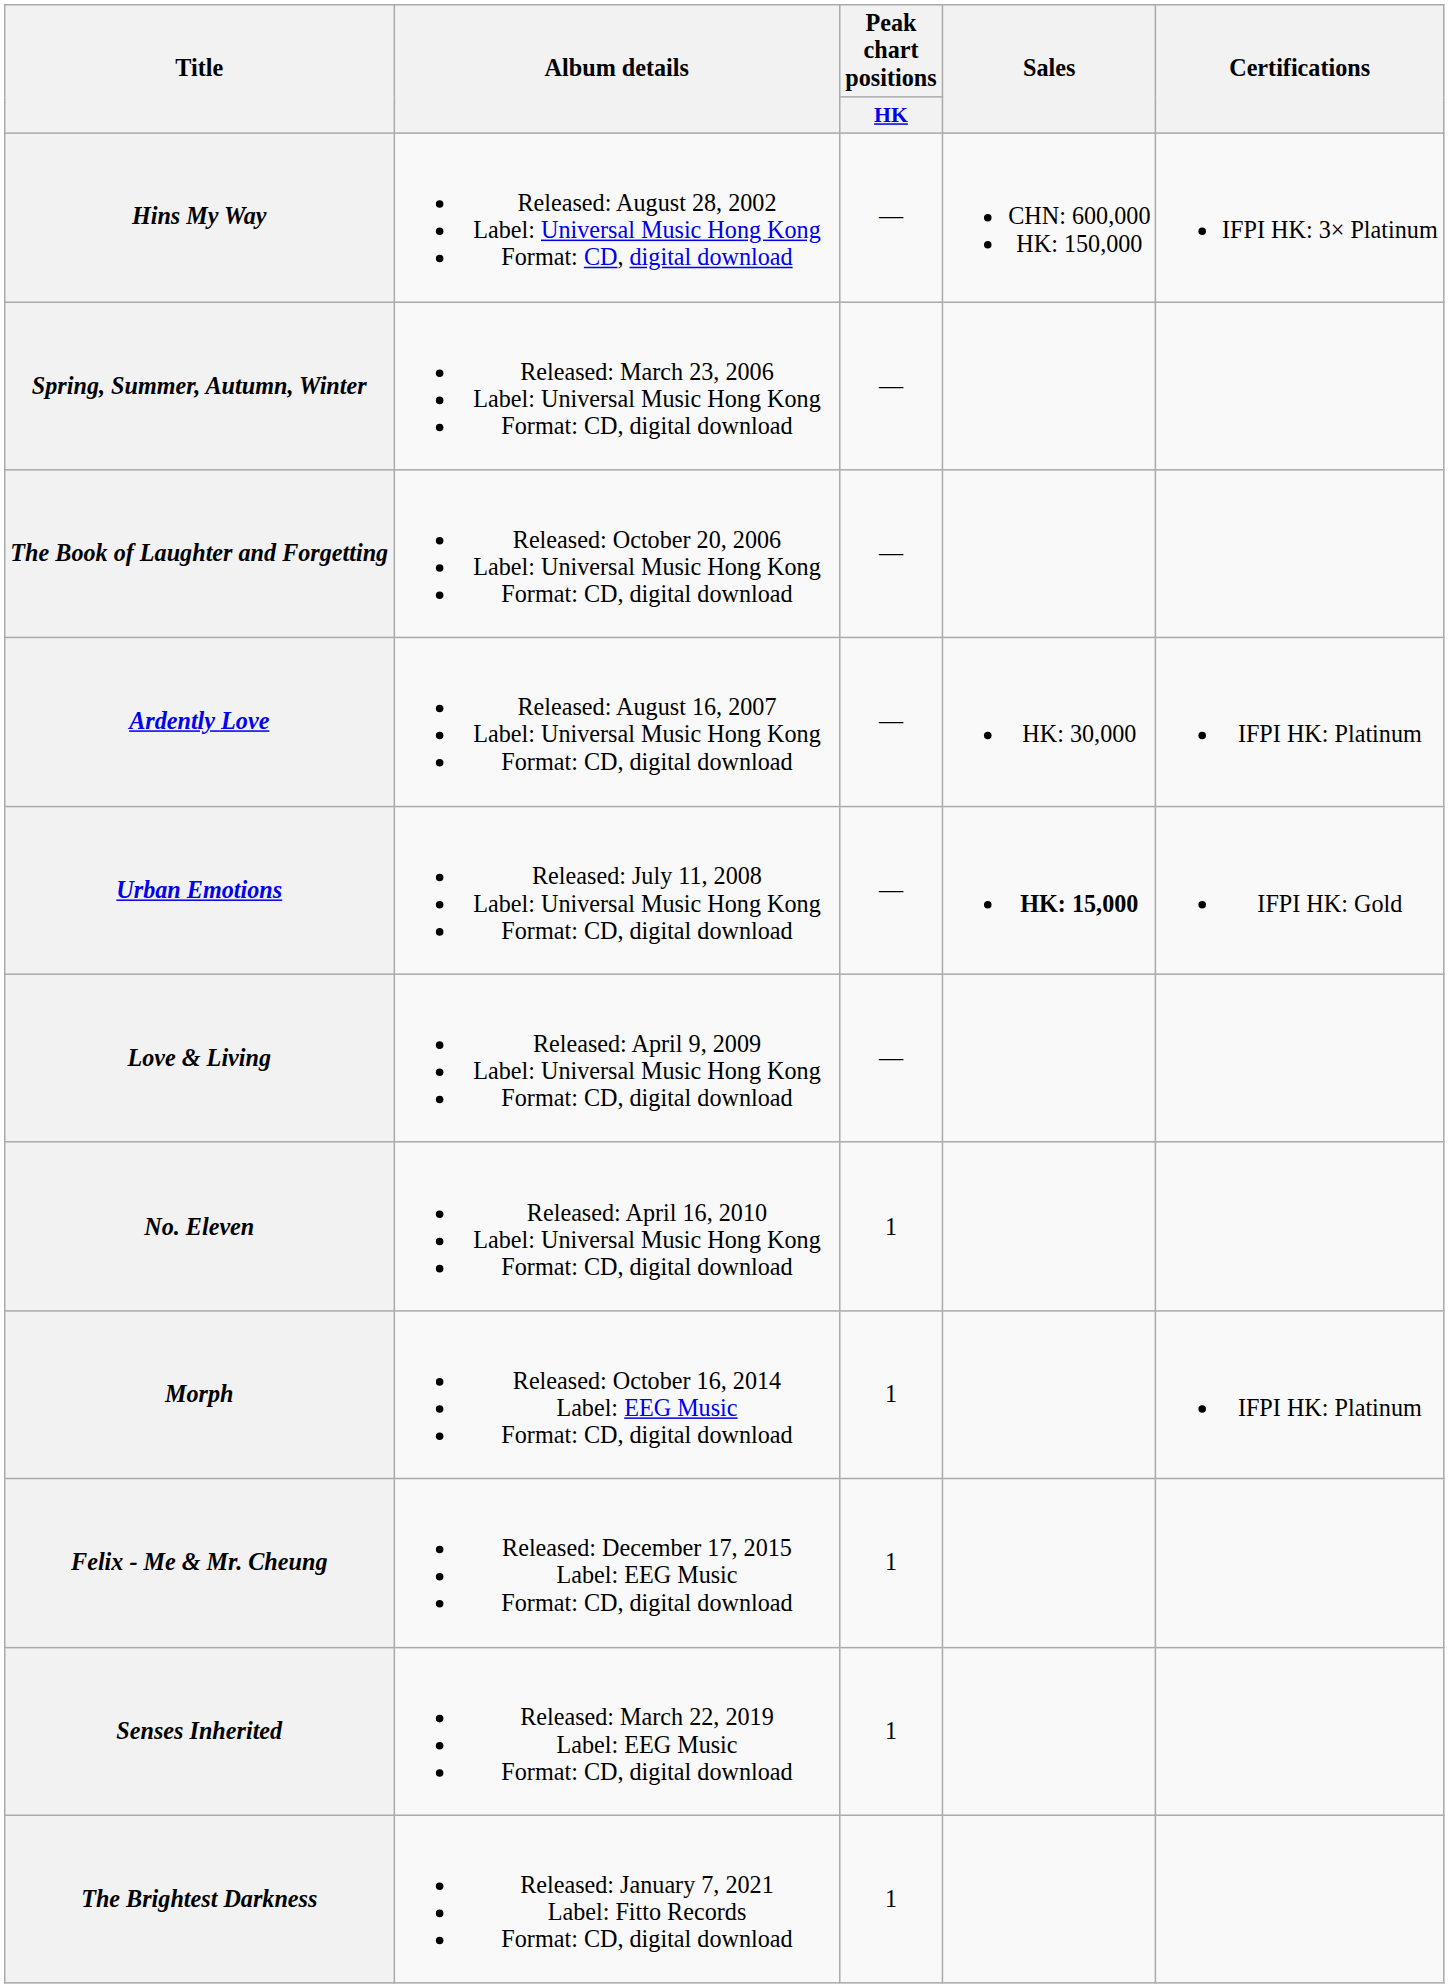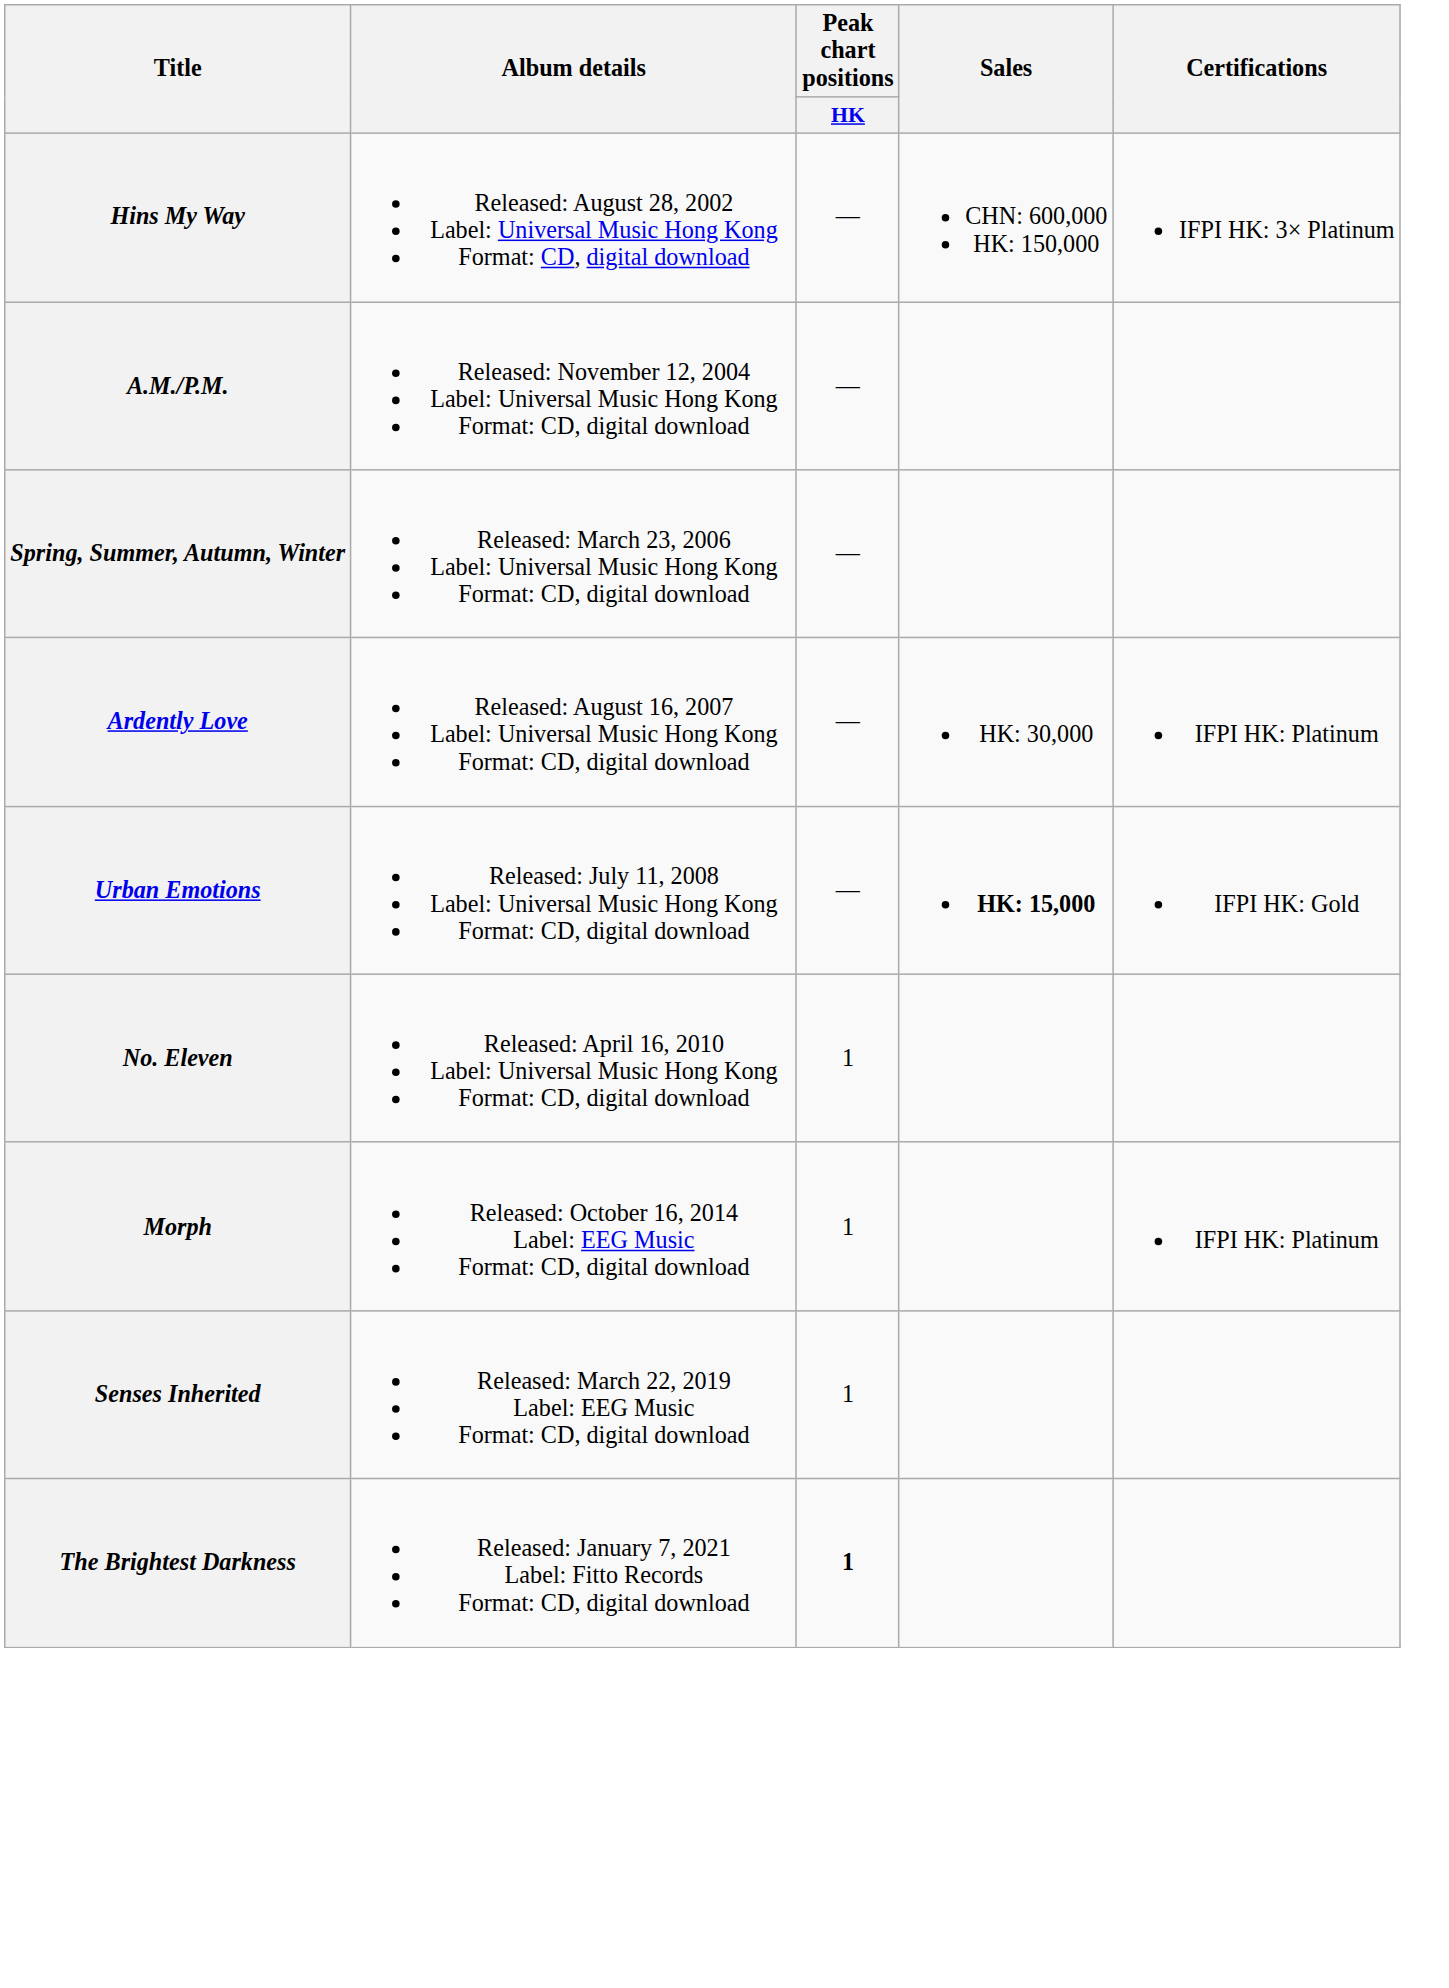+ row: A.M./P.M. | Released: November 12, 2004 Label: Universal Music Hong Kong Format: CD, digital download | —
- row: The Book of Laughter and Forgetting | Released: October 20, 2006 Label: Universal Music Hong Kong Format: CD, digital download | —
- row: Love & Living | Released: April 9, 2009 Label: Universal Music Hong Kong Format: CD, digital download | —
- row: Felix - Me & Mr. Cheung | Released: December 17, 2015 Label: EEG Music Format: CD, digital download | 1
The Brightest Darkness | Peak chart positions / HK: normal -> bold
